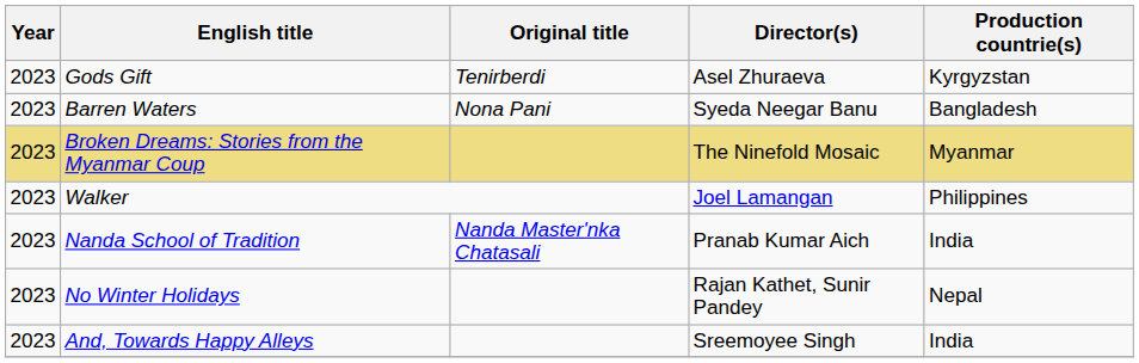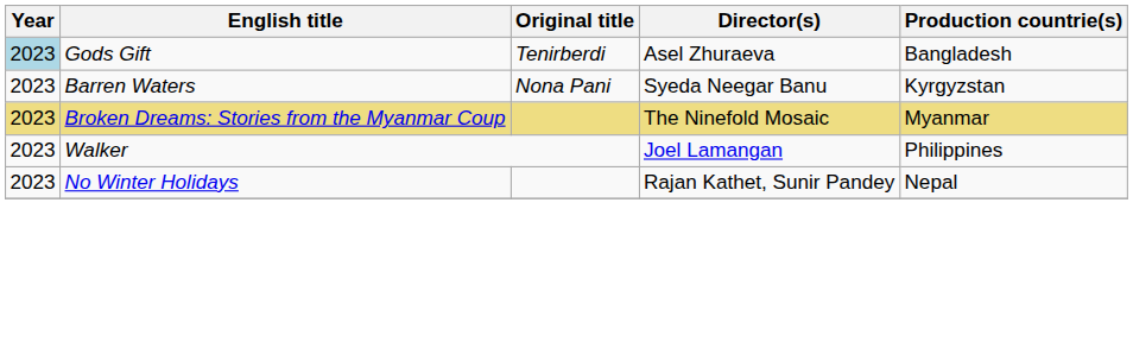Gods Gift | Year: no background -> lightblue background
Gods Gift | Production countrie(s): Kyrgyzstan -> Bangladesh
Barren Waters | Production countrie(s): Bangladesh -> Kyrgyzstan
- row: 2023 | Nanda School of Tradition | Nanda Master'nka Chatasali | Pranab Kumar Aich | India
- row: 2023 | And, Towards Happy Alleys | Sreemoyee Singh | India
